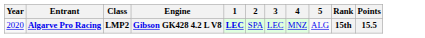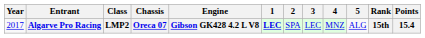+ column: Chassis | Oreca 07
Algarve Pro Racing | Year: 2020 -> 2017
Algarve Pro Racing | Points: 15.5 -> 15.4
